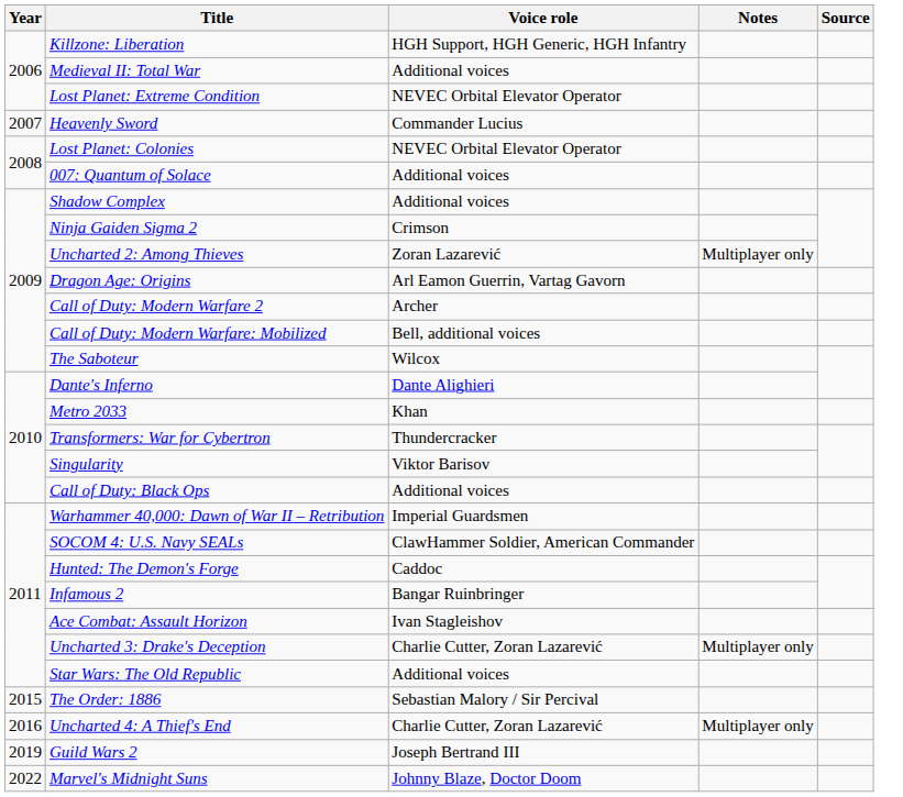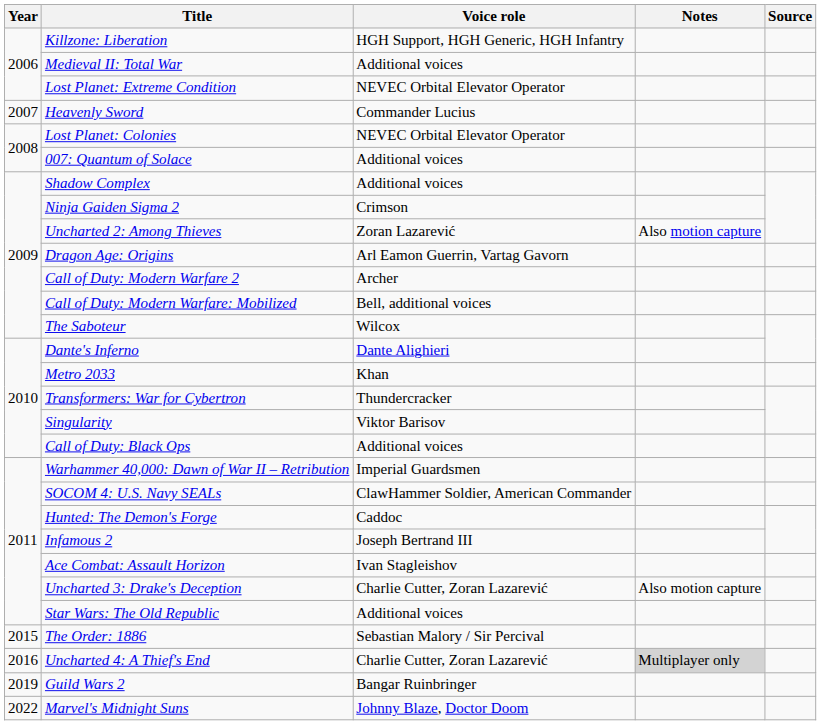Uncharted 2: Among Thieves | Notes: Multiplayer only -> Also motion capture
Infamous 2 | Voice role: Bangar Ruinbringer -> Joseph Bertrand III
Uncharted 3: Drake's Deception | Notes: Multiplayer only -> Also motion capture
Uncharted 4: A Thief's End | Notes: no background -> lightgrey background
Guild Wars 2 | Voice role: Joseph Bertrand III -> Bangar Ruinbringer
